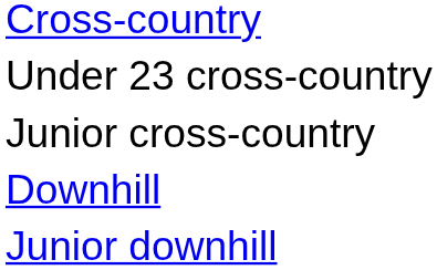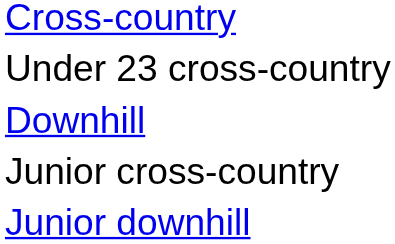rows swapped: Junior cross-country <-> Downhill
